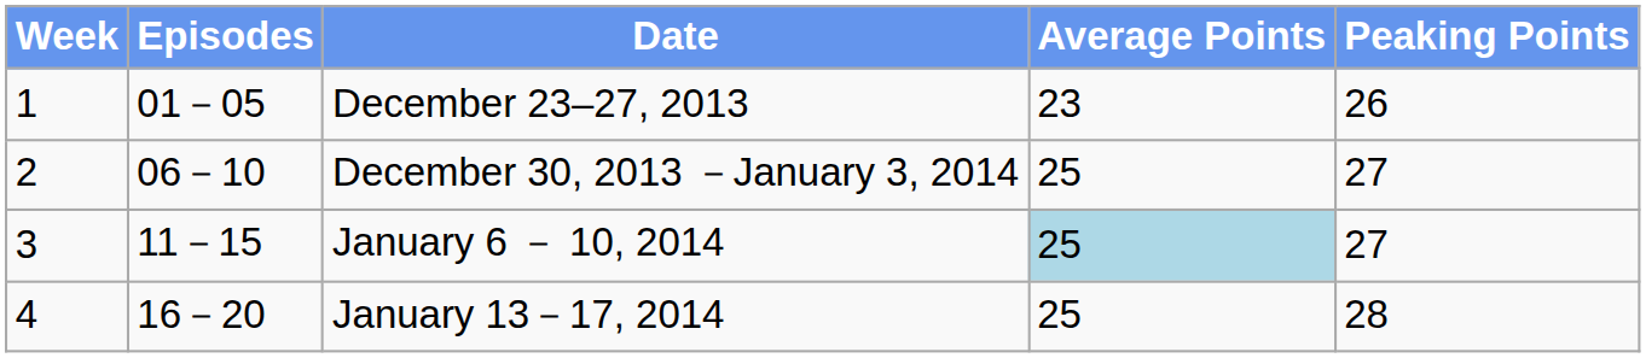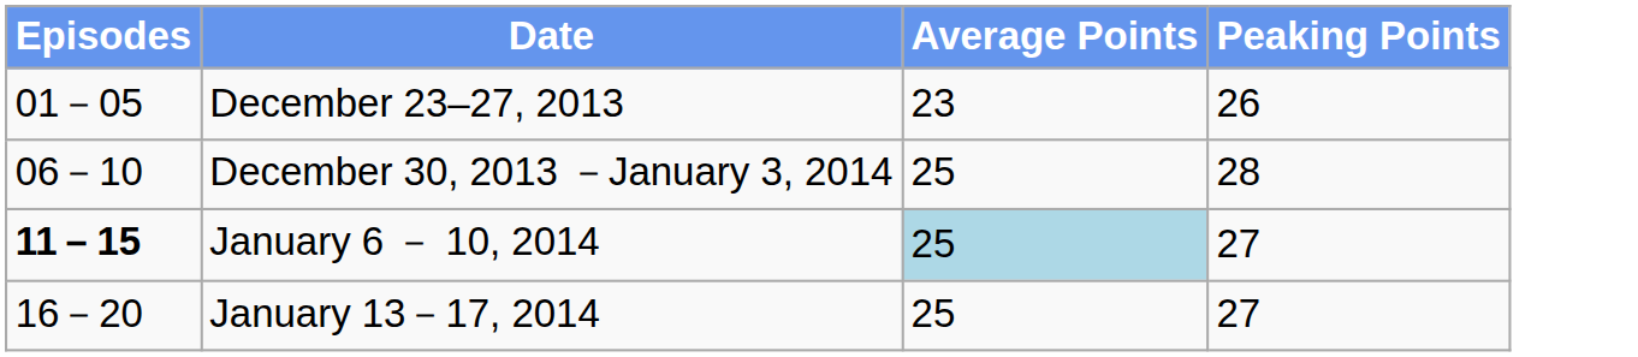- column: Week | 1 | 2 | 3 | 4
December 30, 2013 －January 3, 2014 | Peaking Points: 27 -> 28
January 6 － 10, 2014 | Episodes: normal -> bold
January 13－17, 2014 | Peaking Points: 28 -> 27
